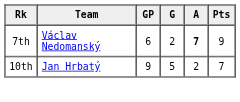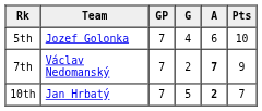+ row: 5th | Jozef Golonka | 7 | 4 | 6 | 10
7th | GP: 6 -> 7
10th | GP: 9 -> 7
10th | A: normal -> bold
